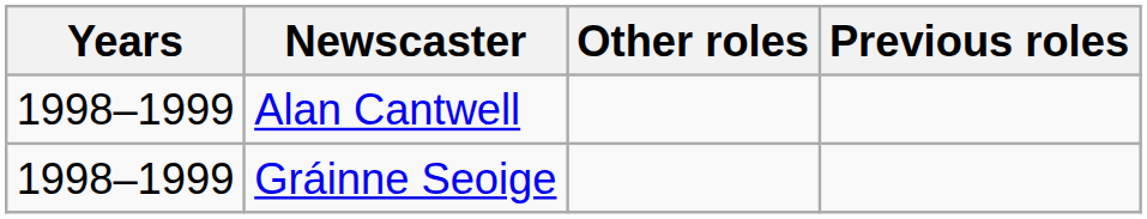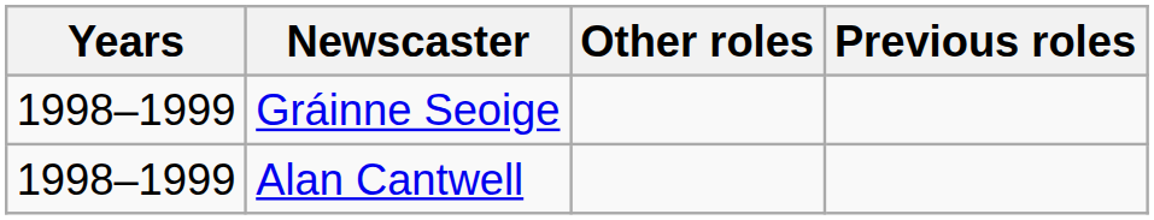rows swapped: Alan Cantwell <-> Gráinne Seoige
